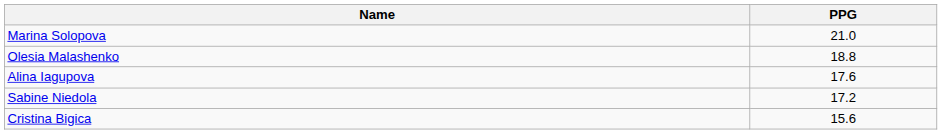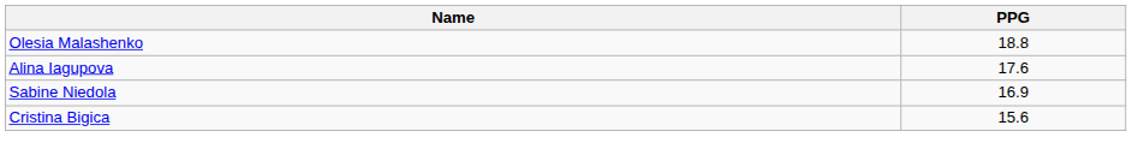- row: Marina Solopova | 21.0
Sabine Niedola | PPG: 17.2 -> 16.9
